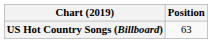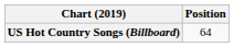US Hot Country Songs (Billboard) | Position: 63 -> 64
